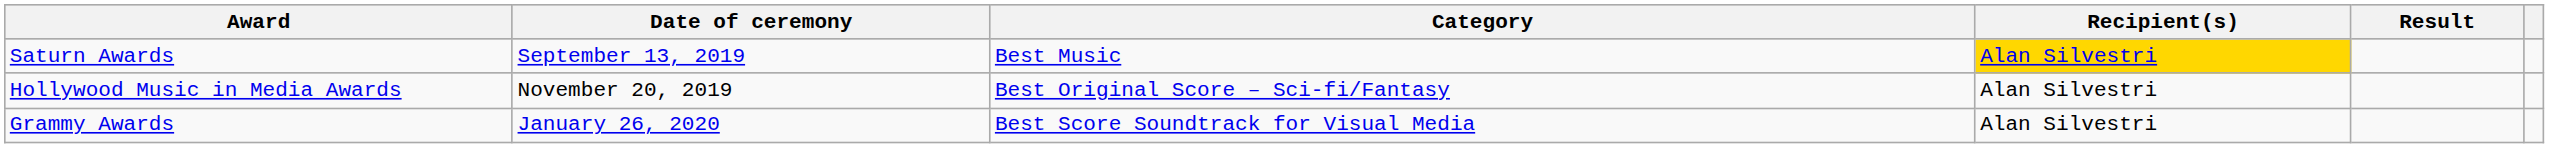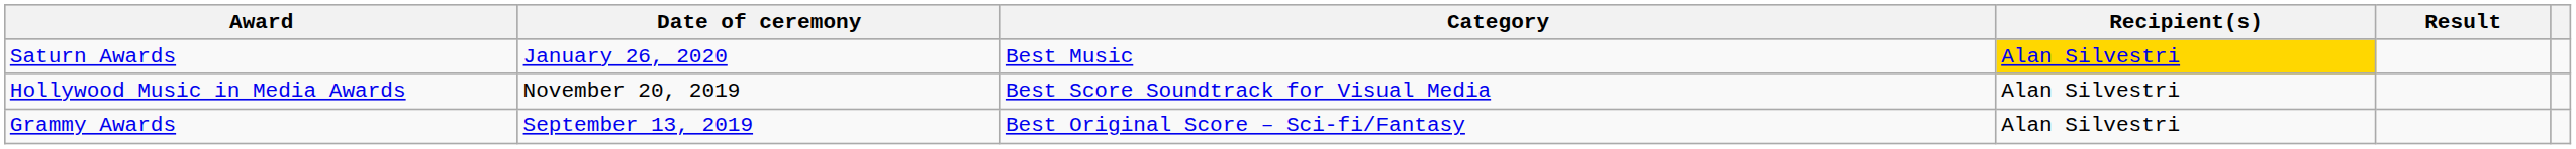Saturn Awards | Date of ceremony: September 13, 2019 -> January 26, 2020
Hollywood Music in Media Awards | Category: Best Original Score – Sci-fi/Fantasy -> Best Score Soundtrack for Visual Media
Grammy Awards | Date of ceremony: January 26, 2020 -> September 13, 2019
Grammy Awards | Category: Best Score Soundtrack for Visual Media -> Best Original Score – Sci-fi/Fantasy
